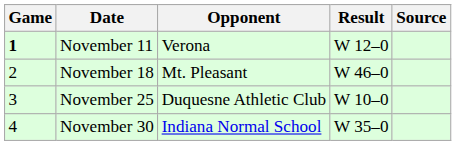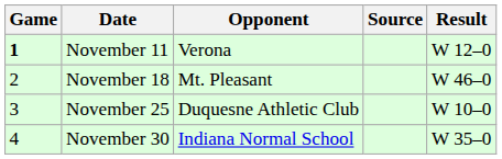columns swapped: Result <-> Source
